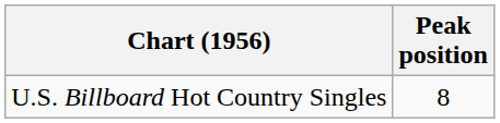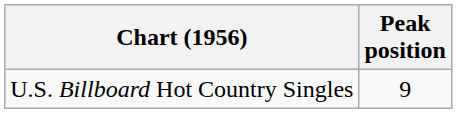U.S. Billboard Hot Country Singles | Peak position: 8 -> 9
